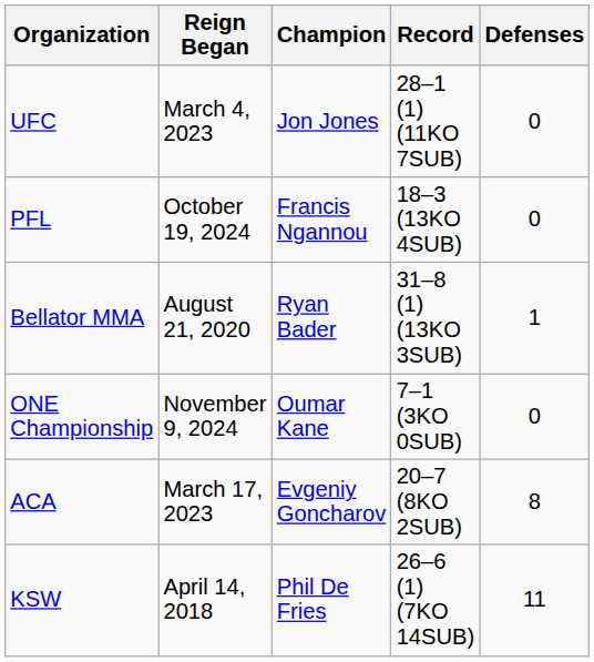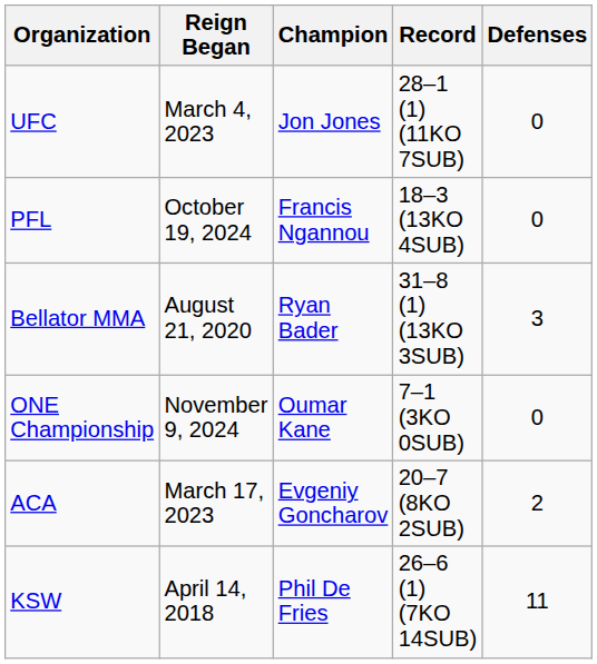Bellator MMA | Defenses: 1 -> 3
ACA | Defenses: 8 -> 2
